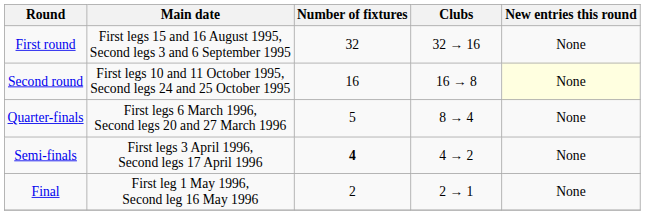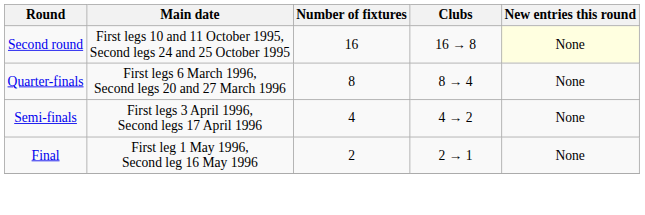- row: First round | First legs 15 and 16 August 1995, Second legs 3 and 6 September 1995 | 32 | 32 → 16 | None
Quarter-finals | Number of fixtures: 5 -> 8
Semi-finals | Number of fixtures: bold -> normal
